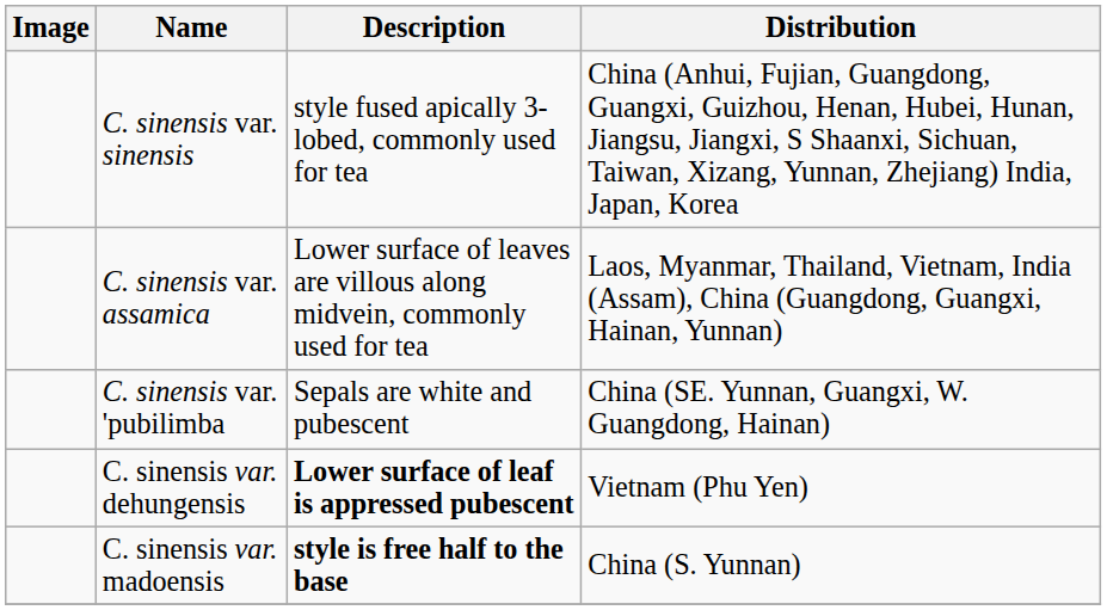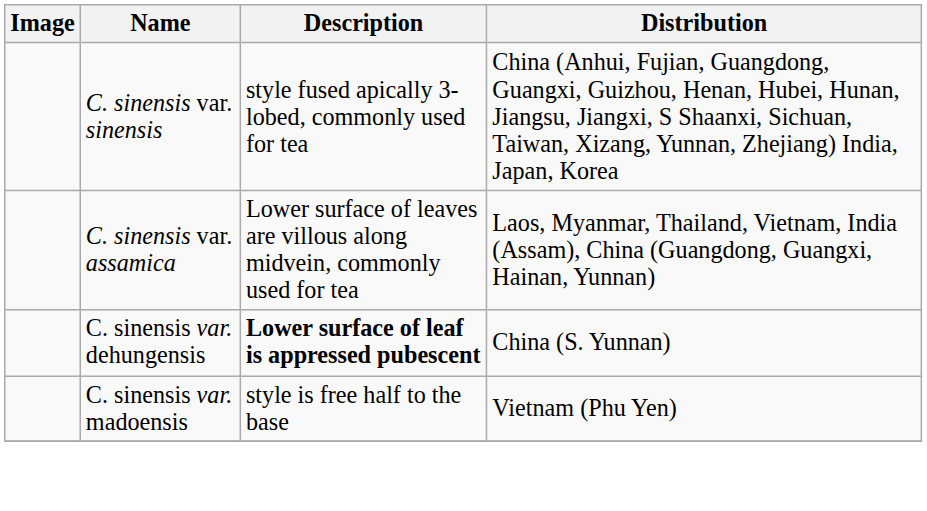- row: C. sinensis var. 'pubilimba | Sepals are white and pubescent | China (SE. Yunnan, Guangxi, W. Guangdong, Hainan)
C. sinensis var. dehungensis | Distribution: Vietnam (Phu Yen) -> China (S. Yunnan)
C. sinensis var. madoensis | Description: bold -> normal
C. sinensis var. madoensis | Distribution: China (S. Yunnan) -> Vietnam (Phu Yen)
